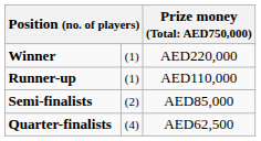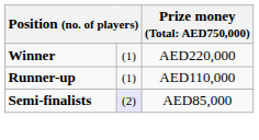Semi-finalists | column 2: no background -> lavender background
- row: Quarter-finalists | (4) | AED62,500
